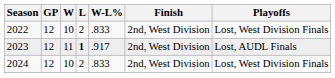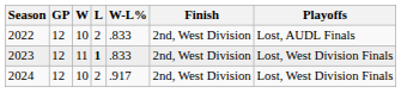2022 | Playoffs: Lost, West Division Finals -> Lost, AUDL Finals
2023 | W-L%: .917 -> .833
2023 | Playoffs: Lost, AUDL Finals -> Lost, West Division Finals
2024 | W-L%: .833 -> .917
